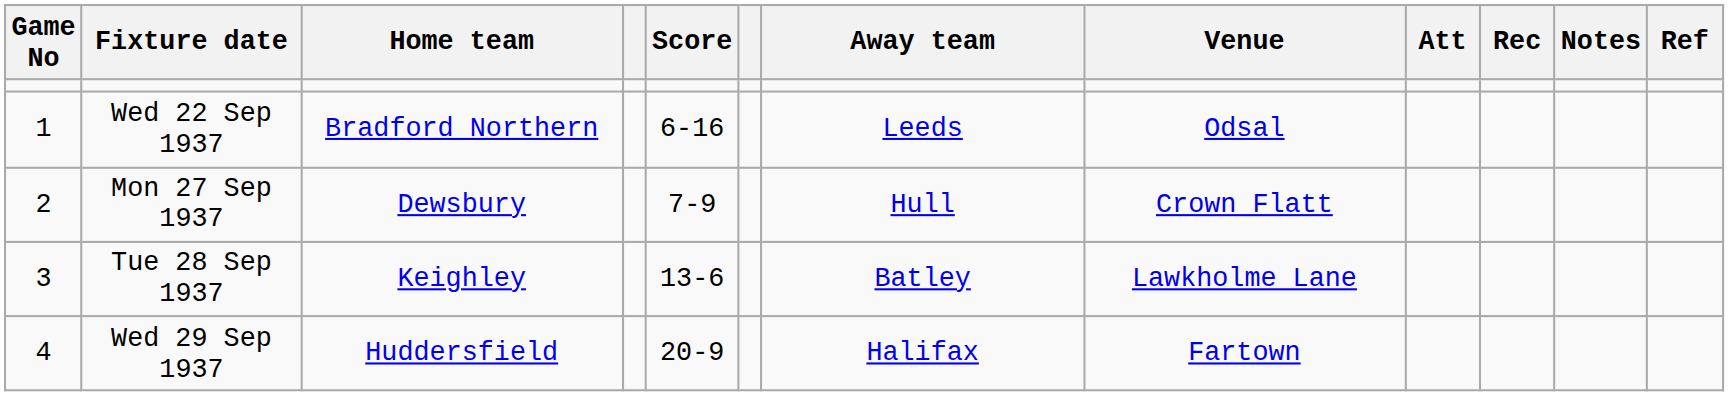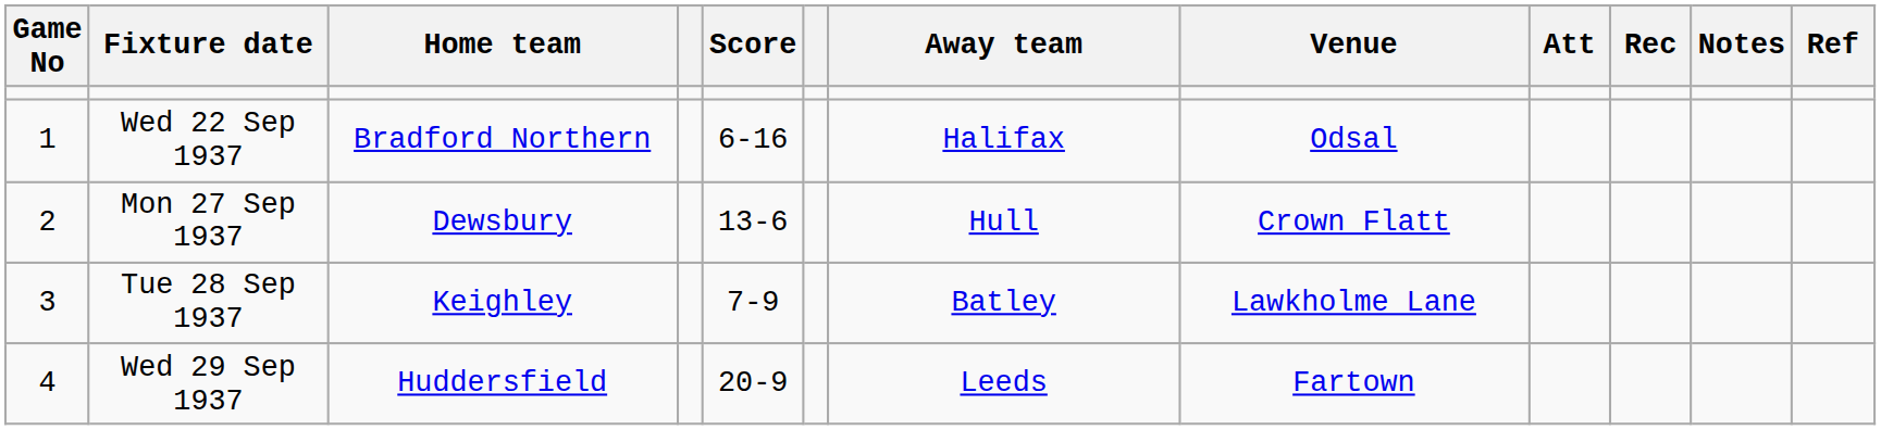Wed 22 Sep 1937 | Away team: Leeds -> Halifax
Mon 27 Sep 1937 | Score: 7-9 -> 13-6
Tue 28 Sep 1937 | Score: 13-6 -> 7-9
Wed 29 Sep 1937 | Away team: Halifax -> Leeds
